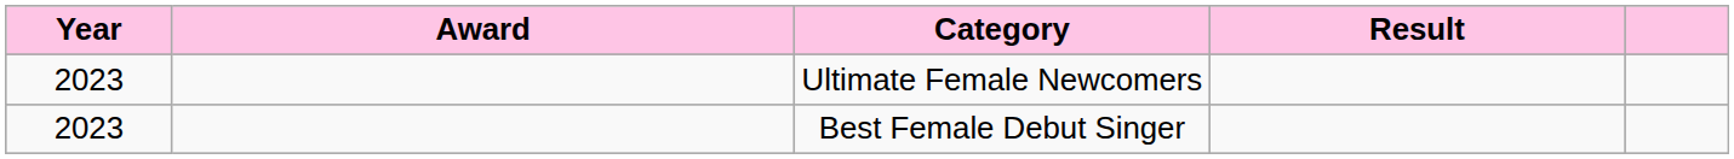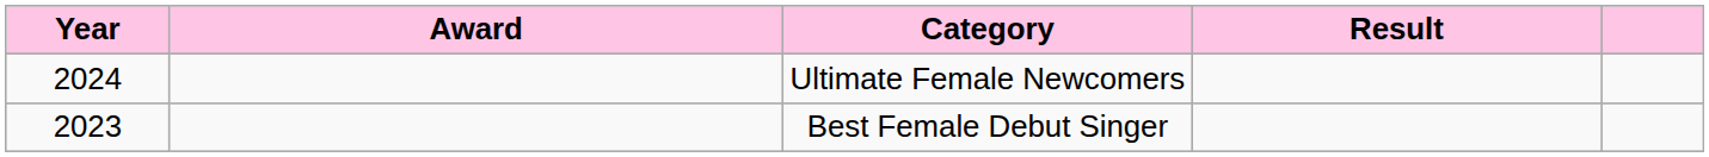Ultimate Female Newcomers | Year: 2023 -> 2024
